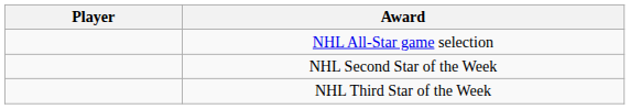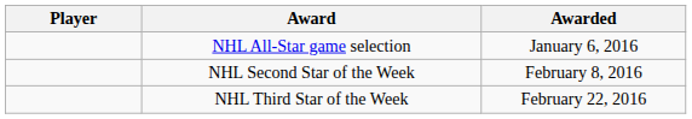+ column: Awarded | January 6, 2016 | February 8, 2016 | February 22, 2016
